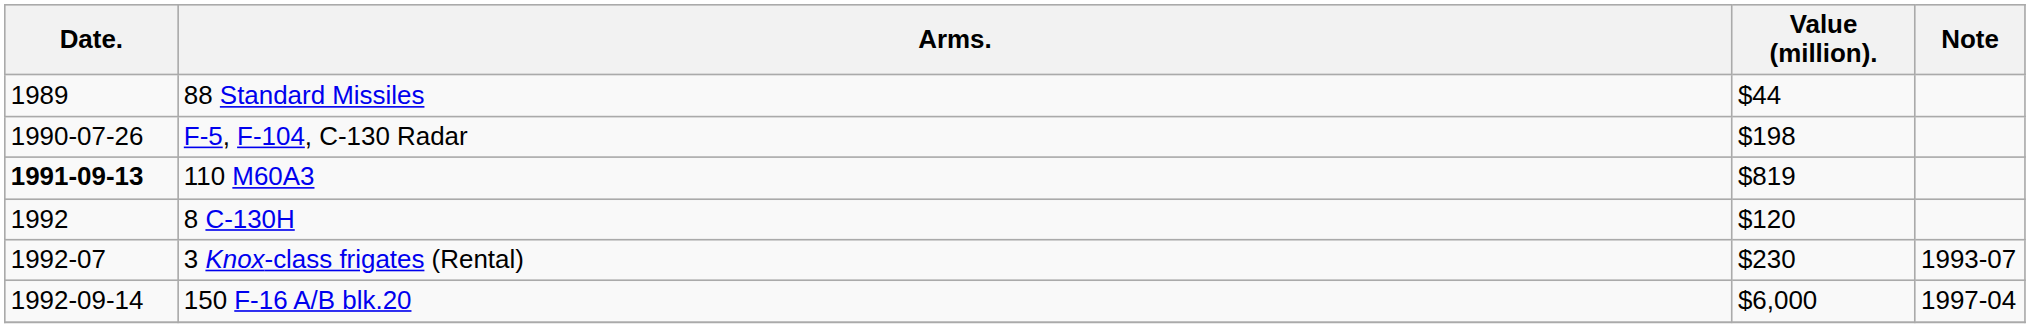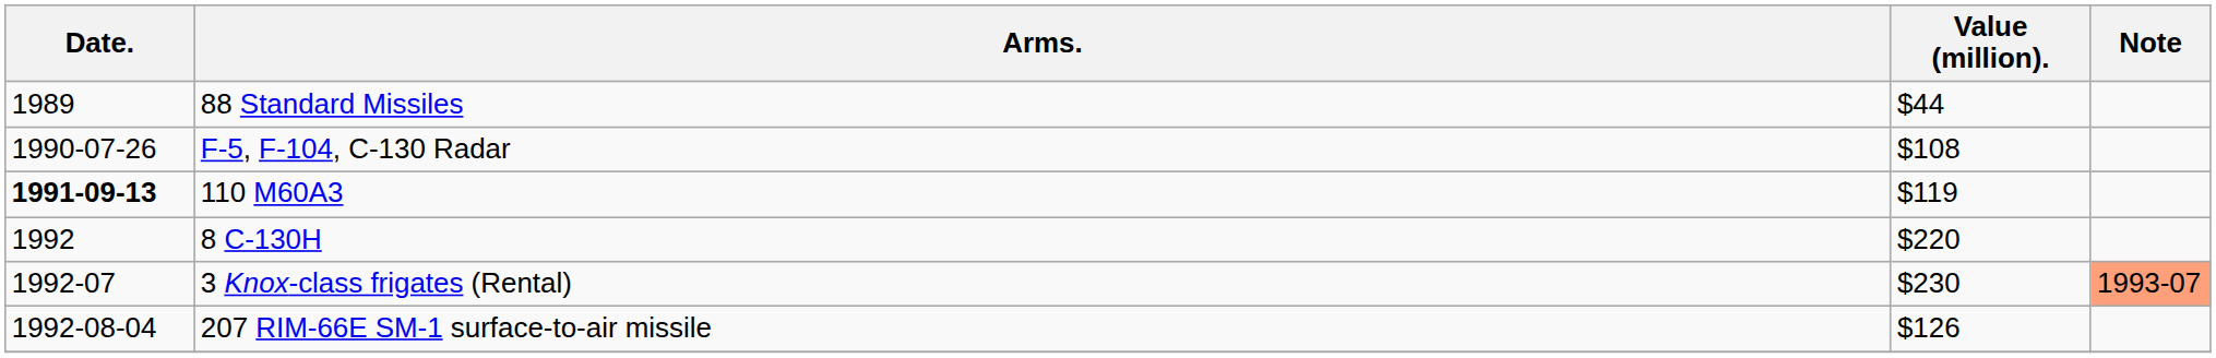F-5, F-104, C-130 Radar | Value (million).: $198 -> $108
110 M60A3 | Value (million).: $819 -> $119
8 C-130H | Value (million).: $120 -> $220
3 Knox-class frigates (Rental) | Note: no background -> lightsalmon background
+ row: 1992-08-04 | 207 RIM-66E SM-1 surface-to-air missile | $126
- row: 1992-09-14 | 150 F-16 A/B blk.20 | $6,000 | 1997-04
